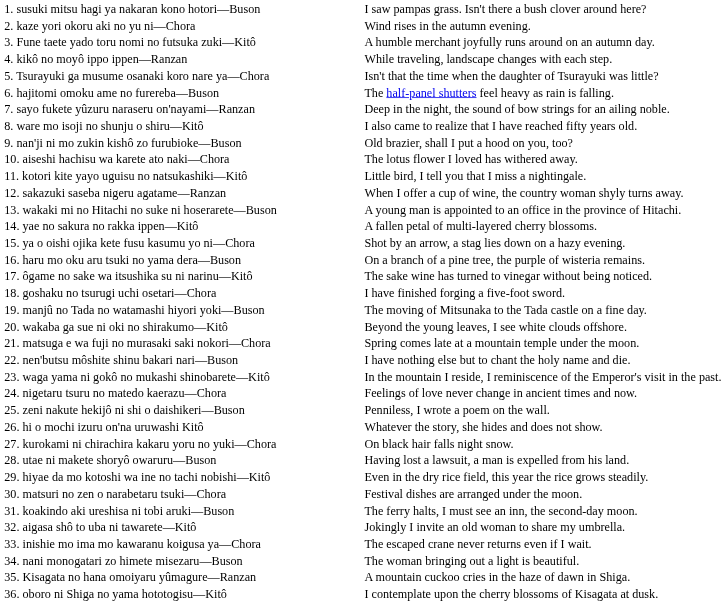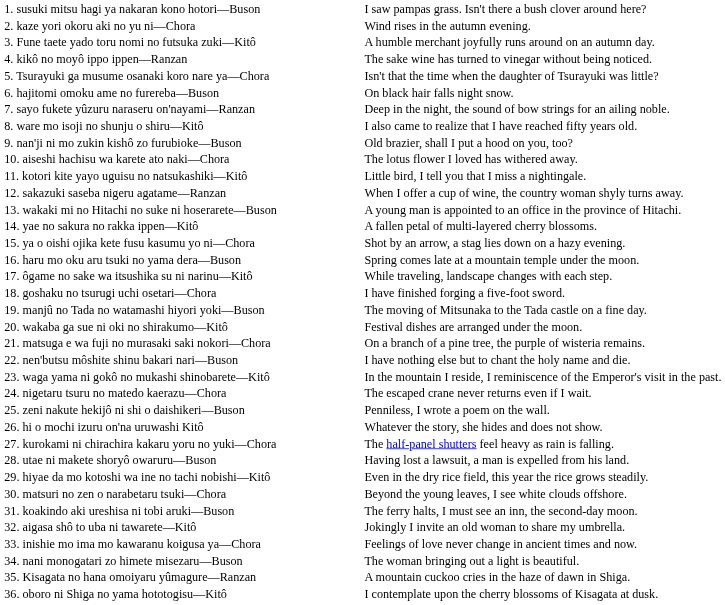4. kikô no moyô ippo ippen—Ranzan | column 2: While traveling, landscape changes with each step. -> The sake wine has turned to vinegar without being noticed.
6. hajitomi omoku ame no furereba—Buson | column 2: The half-panel shutters feel heavy as rain is falling. -> On black hair falls night snow.
16. haru mo oku aru tsuki no yama dera—Buson | column 2: On a branch of a pine tree, the purple of wisteria remains. -> Spring comes late at a mountain temple under the moon.
17. ôgame no sake wa itsushika su ni narinu—Kitô | column 2: The sake wine has turned to vinegar without being noticed. -> While traveling, landscape changes with each step.
20. wakaba ga sue ni oki no shirakumo—Kitô | column 2: Beyond the young leaves, I see white clouds offshore. -> Festival dishes are arranged under the moon.
21. matsuga e wa fuji no murasaki saki nokori—Chora | column 2: Spring comes late at a mountain temple under the moon. -> On a branch of a pine tree, the purple of wisteria remains.
24. nigetaru tsuru no matedo kaerazu—Chora | column 2: Feelings of love never change in ancient times and now. -> The escaped crane never returns even if I wait.
27. kurokami ni chirachira kakaru yoru no yuki—Chora | column 2: On black hair falls night snow. -> The half-panel shutters feel heavy as rain is falling.
30. matsuri no zen o narabetaru tsuki—Chora | column 2: Festival dishes are arranged under the moon. -> Beyond the young leaves, I see white clouds offshore.
33. inishie mo ima mo kawaranu koigusa ya—Chora | column 2: The escaped crane never returns even if I wait. -> Feelings of love never change in ancient times and now.
